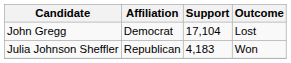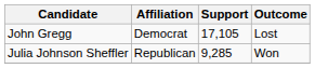John Gregg | Support: 17,104 -> 17,105
Julia Johnson Sheffler | Support: 4,183 -> 9,285
